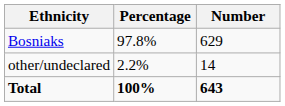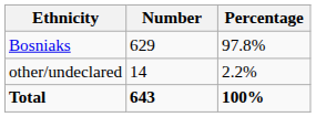columns swapped: Number <-> Percentage
